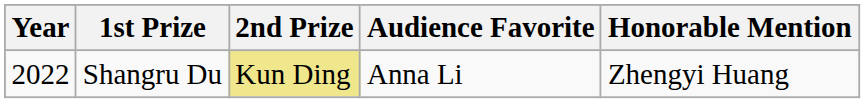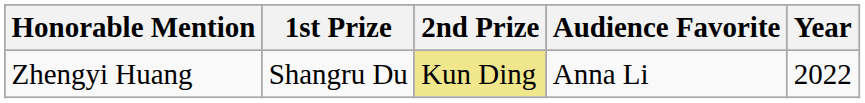columns swapped: Year <-> Honorable Mention
